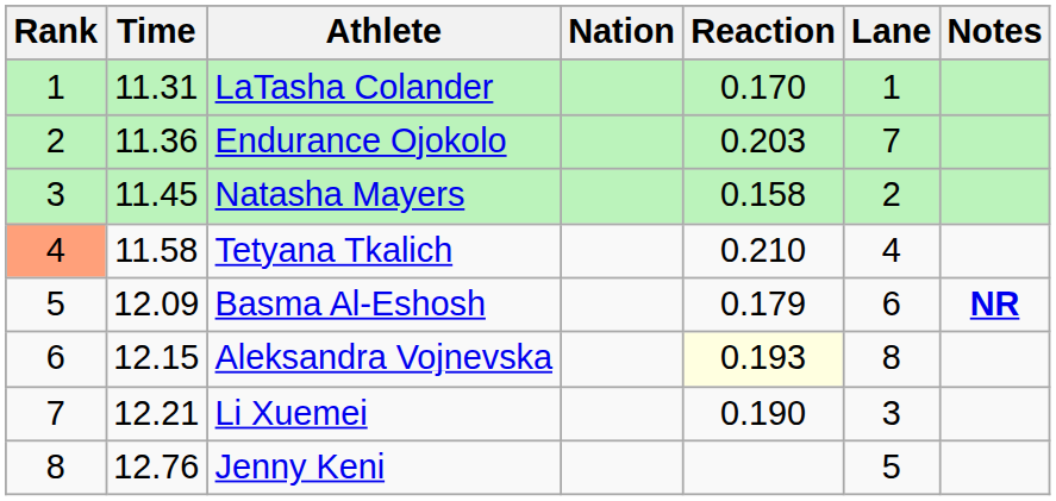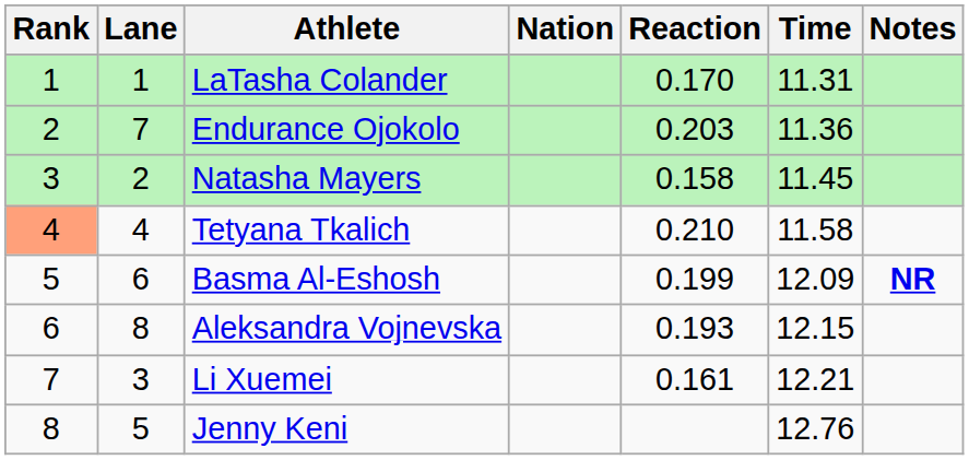columns swapped: Lane <-> Time
Basma Al-Eshosh | Reaction: 0.179 -> 0.199
Aleksandra Vojnevska | Reaction: lightyellow background -> no background
Li Xuemei | Reaction: 0.190 -> 0.161
